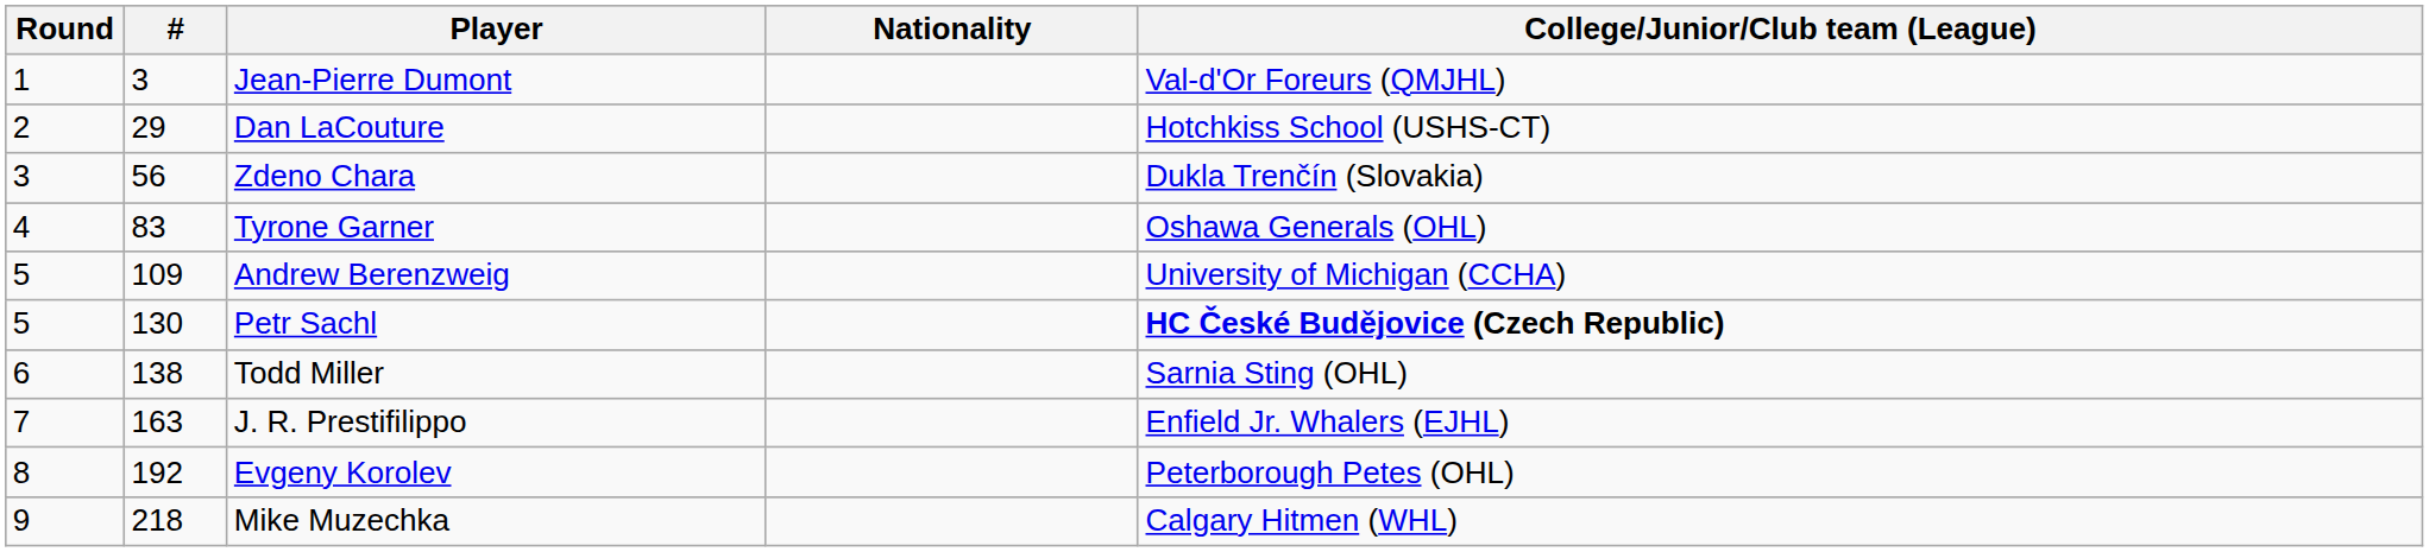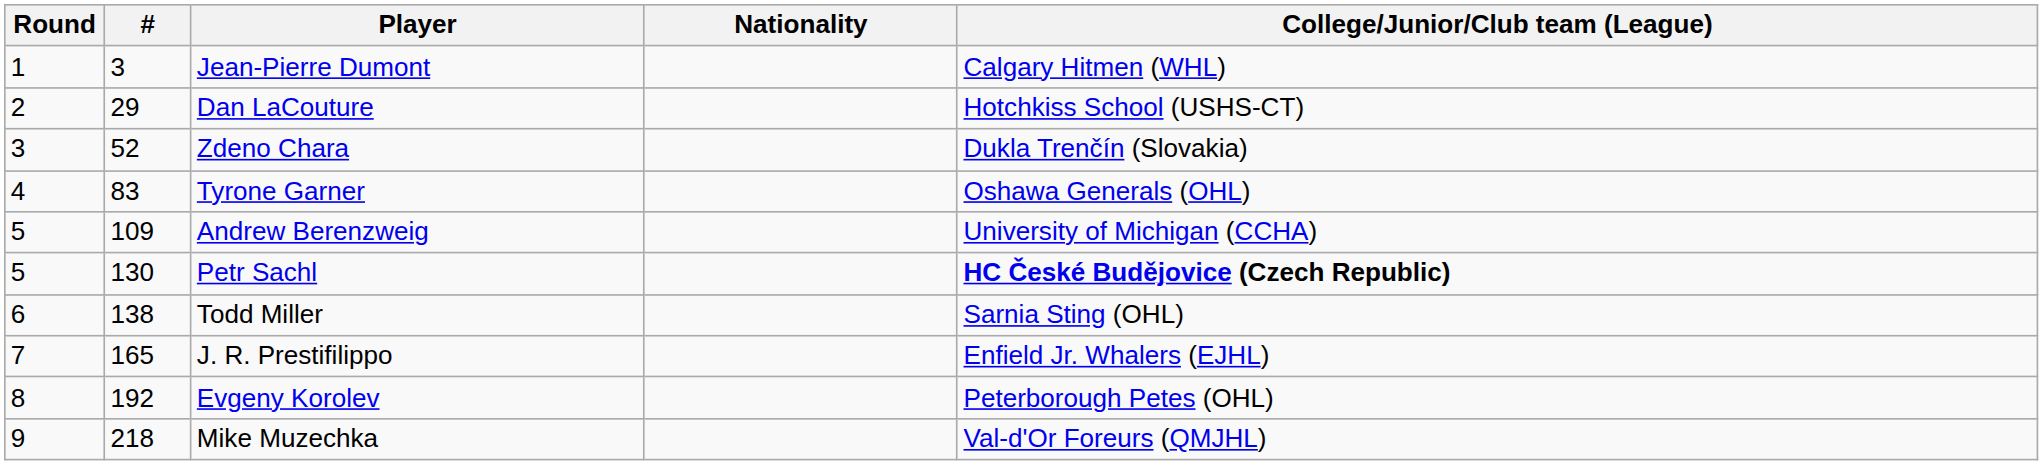Jean-Pierre Dumont | College/Junior/Club team (League): Val-d'Or Foreurs (QMJHL) -> Calgary Hitmen (WHL)
Zdeno Chara | #: 56 -> 52
J. R. Prestifilippo | #: 163 -> 165
Mike Muzechka | College/Junior/Club team (League): Calgary Hitmen (WHL) -> Val-d'Or Foreurs (QMJHL)
